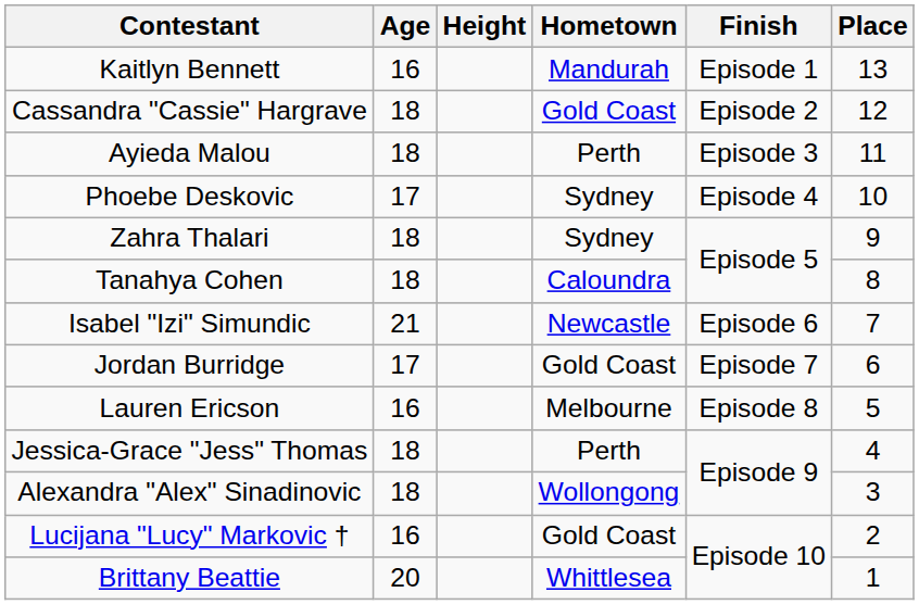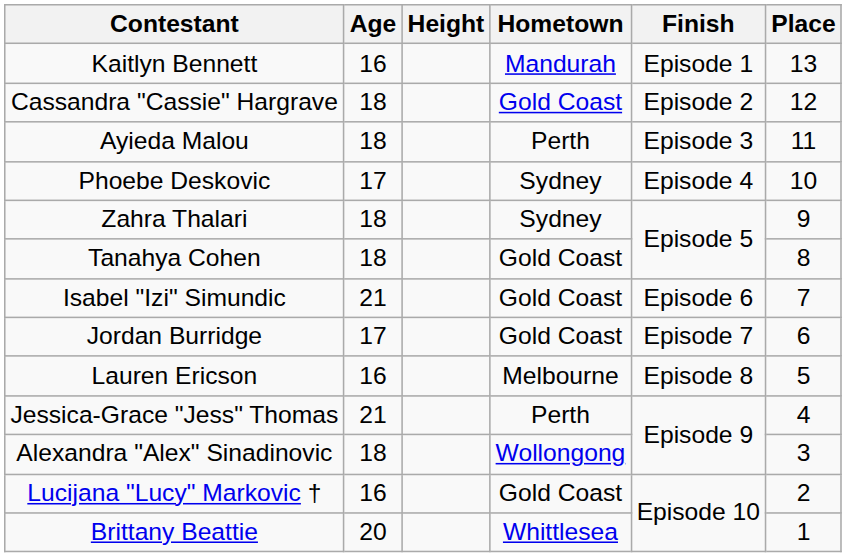Tanahya Cohen | Hometown: Caloundra -> Gold Coast
Isabel "Izi" Simundic | Hometown: Newcastle -> Gold Coast
Jessica-Grace "Jess" Thomas | Age: 18 -> 21
